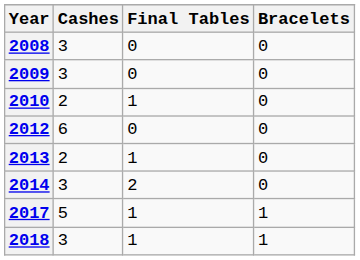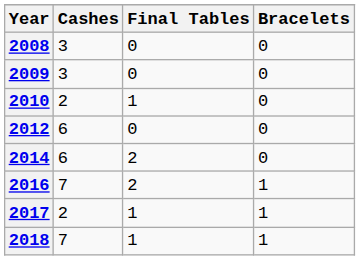- row: 2013 | 2 | 1 | 0
2014 | Cashes: 3 -> 6
+ row: 2016 | 7 | 2 | 1
2017 | Cashes: 5 -> 2
2018 | Cashes: 3 -> 7
